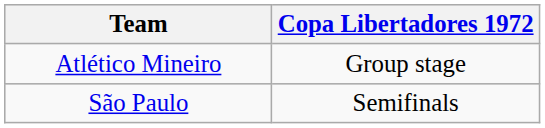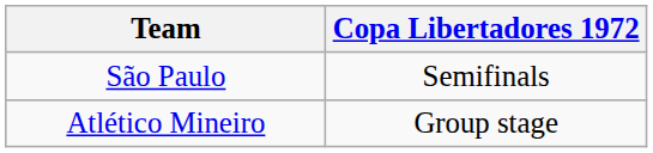rows swapped: Atlético Mineiro <-> São Paulo
